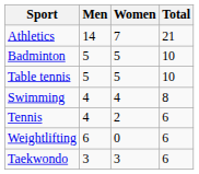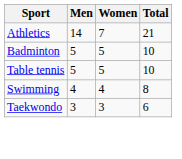- row: Tennis | 4 | 2 | 6
- row: Weightlifting | 6 | 0 | 6
